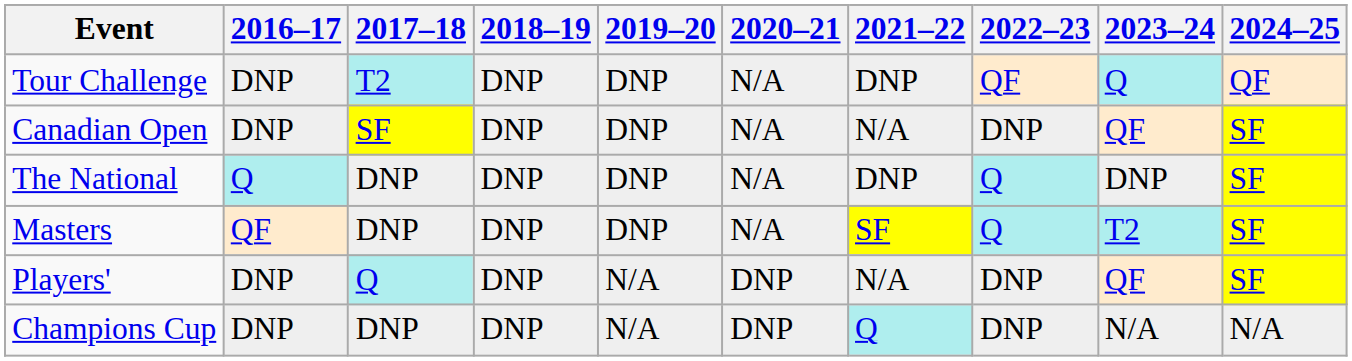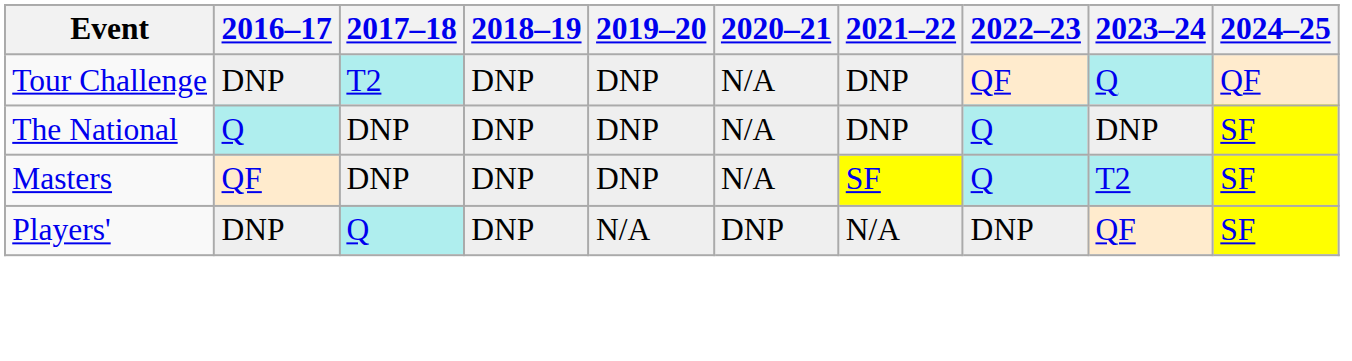- row: Canadian Open | DNP | SF | DNP | DNP | N/A | N/A | DNP | QF | SF
- row: Champions Cup | DNP | DNP | DNP | N/A | DNP | Q | DNP | N/A | N/A
